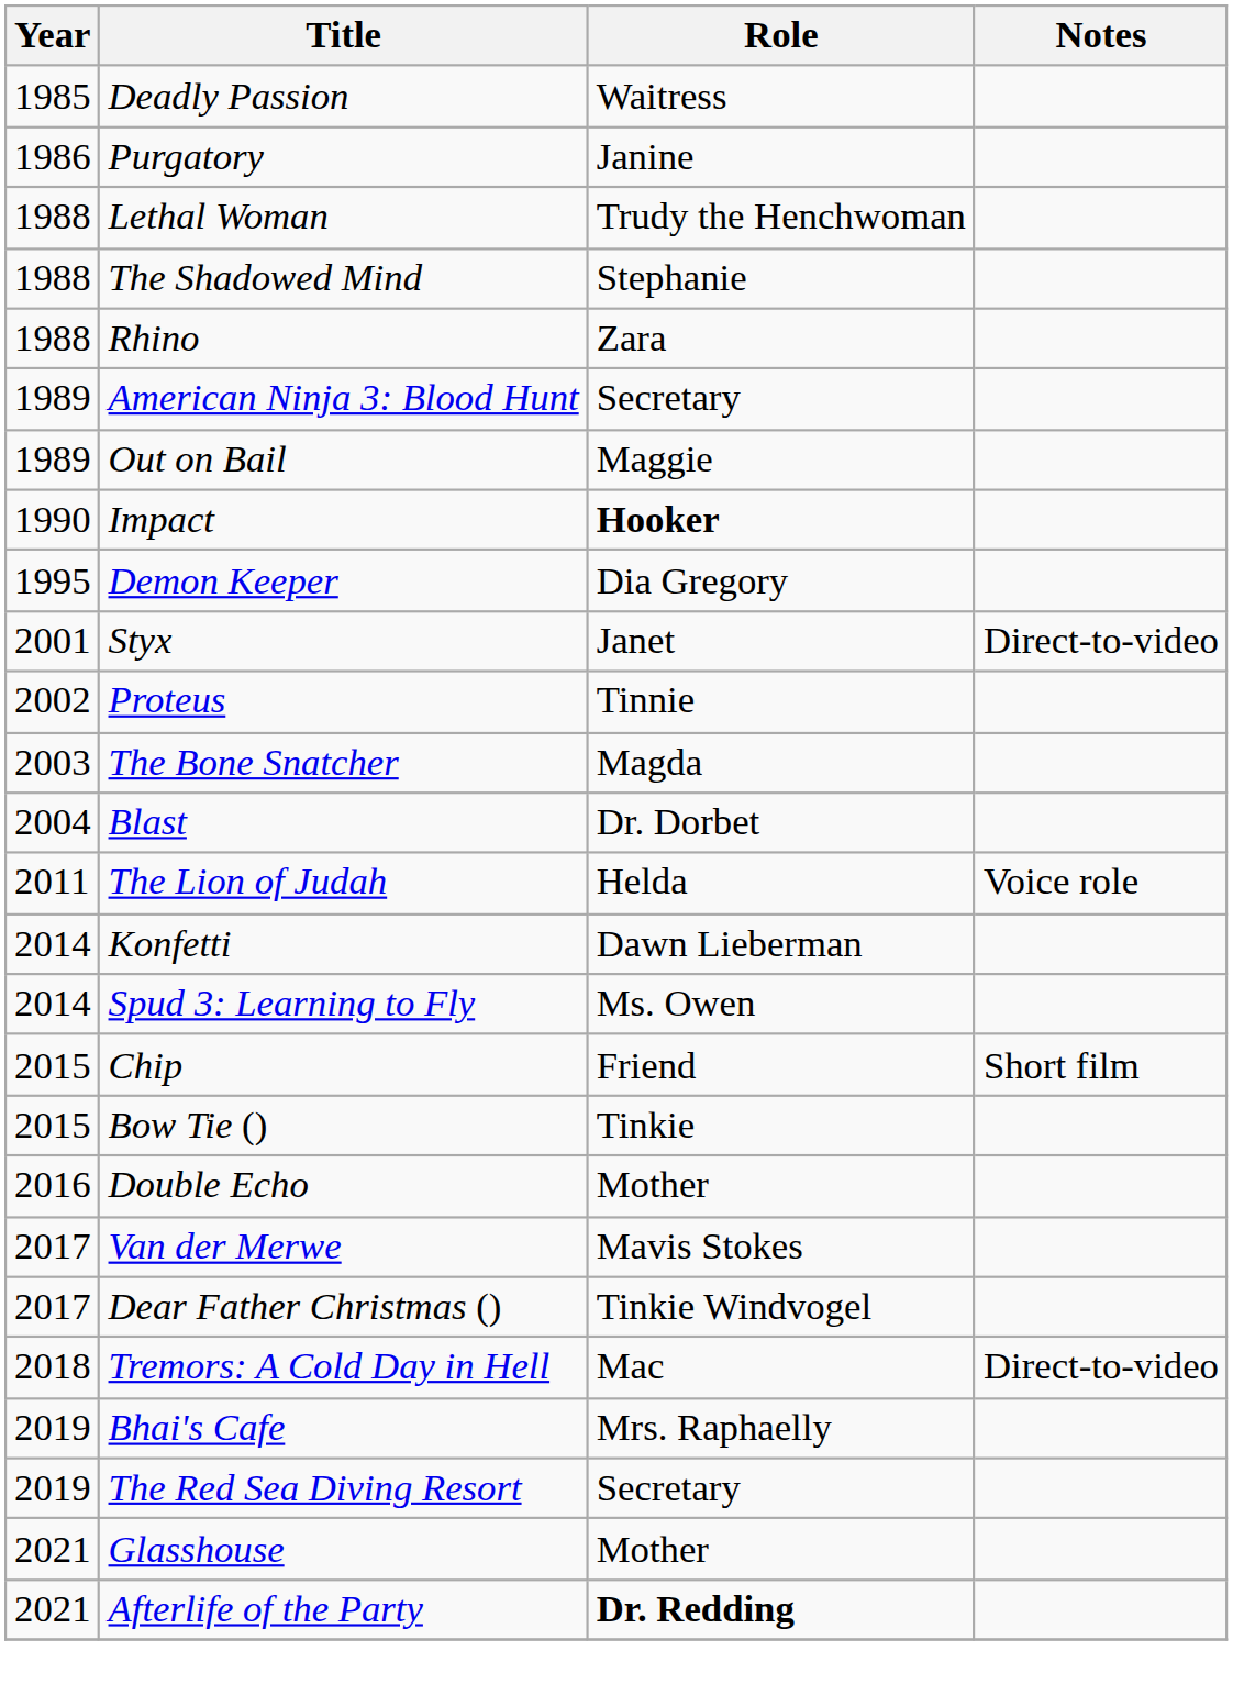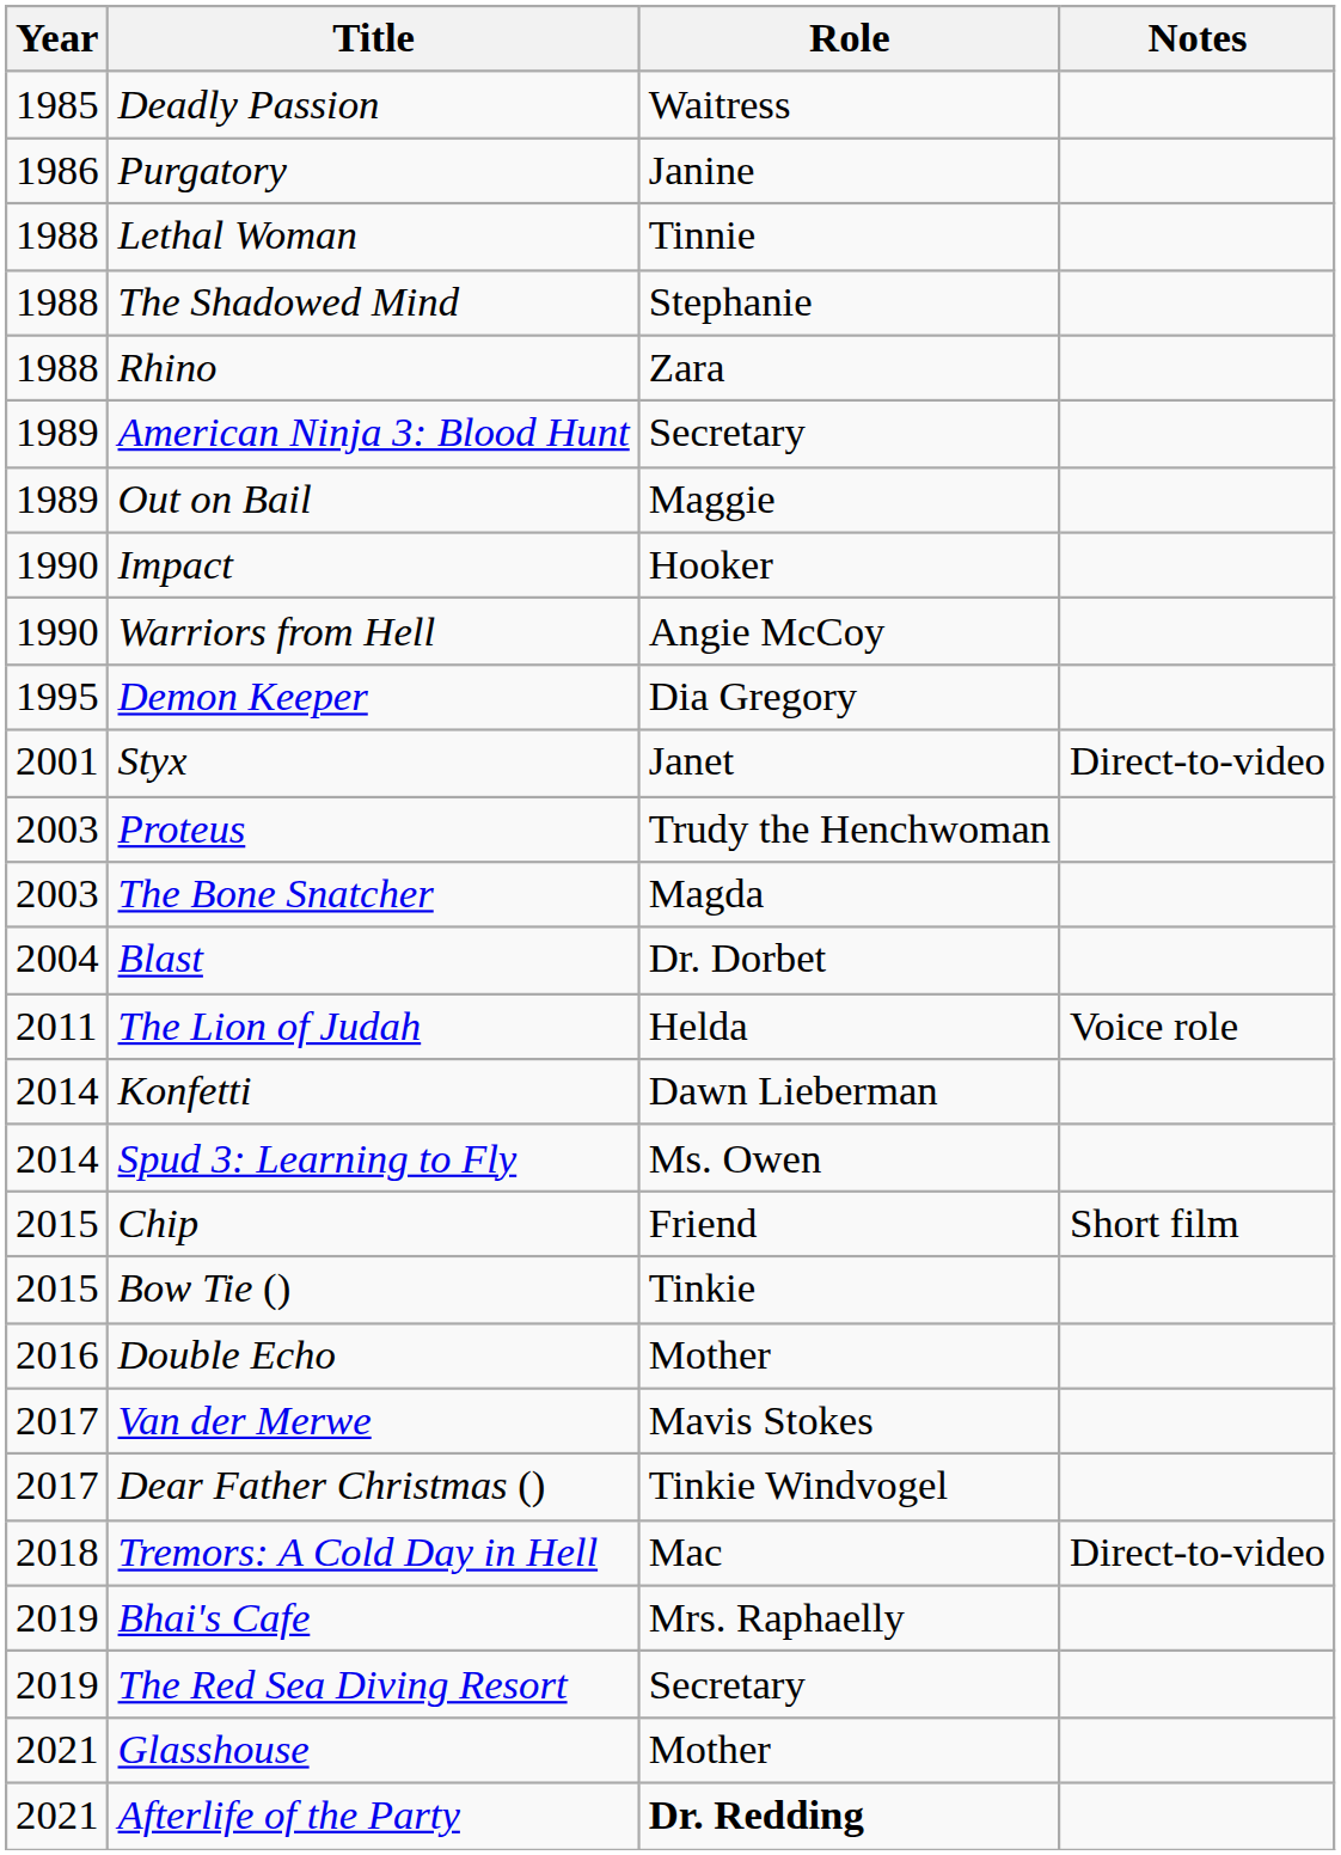Lethal Woman | Role: Trudy the Henchwoman -> Tinnie
Impact | Role: bold -> normal
+ row: 1990 | Warriors from Hell | Angie McCoy
Proteus | Year: 2002 -> 2003
Proteus | Role: Tinnie -> Trudy the Henchwoman
